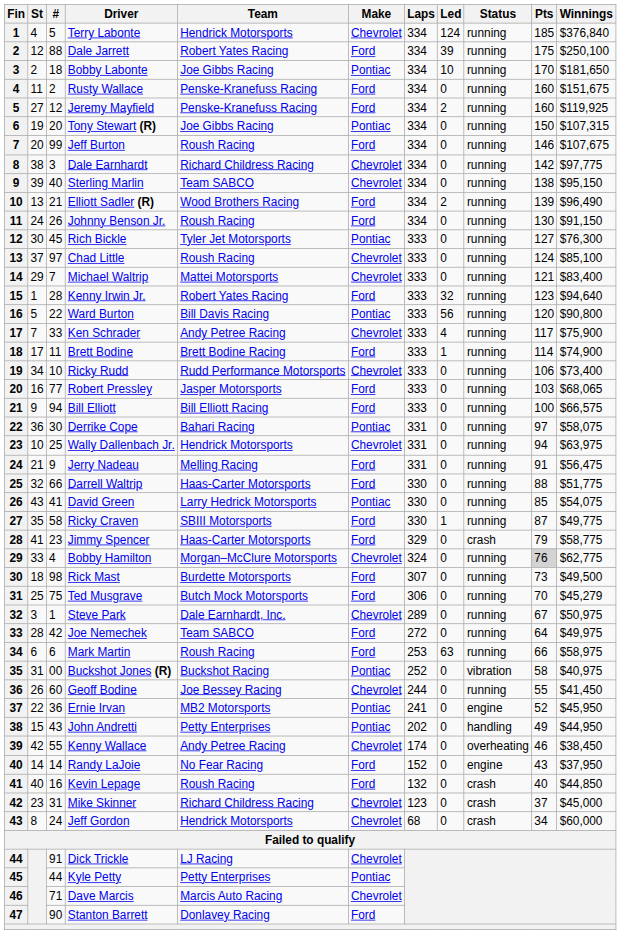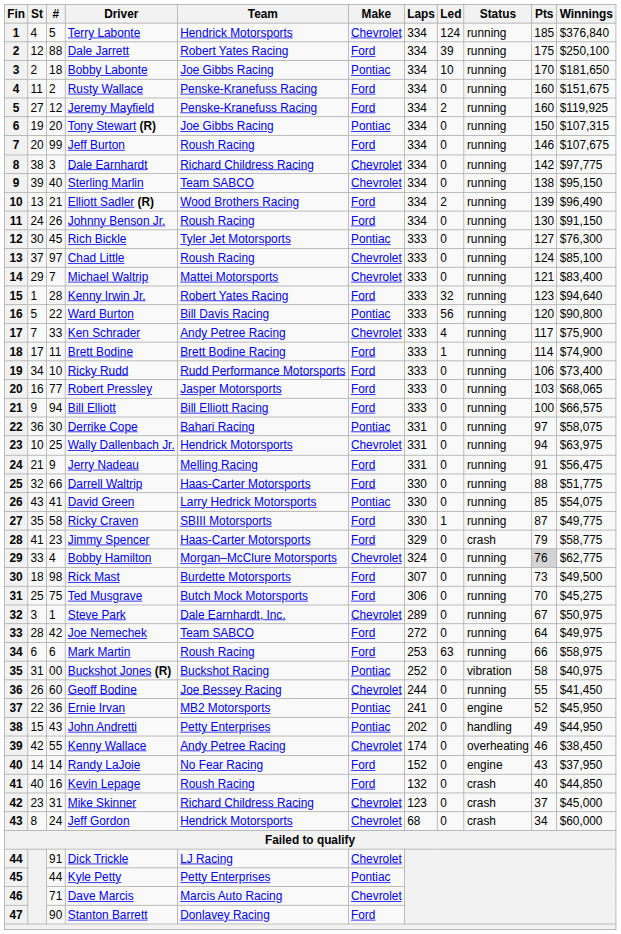Ricky Rudd | Make: Chevrolet -> Ford
Ted Musgrave | Winnings: $45,279 -> $45,275
